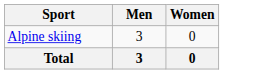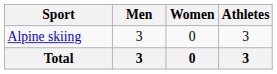+ column: Athletes | 3 | 3
